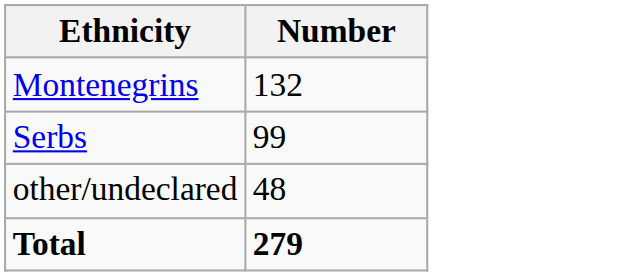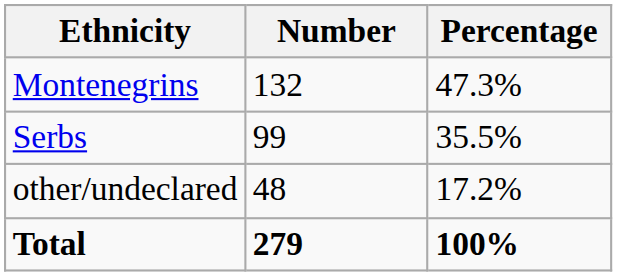+ column: Percentage | 47.3% | 35.5% | 17.2% | 100%
